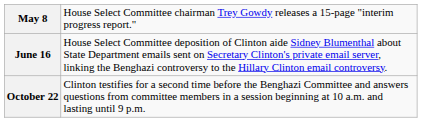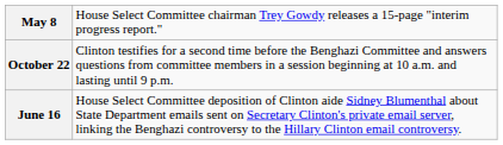rows swapped: June 16 <-> October 22
